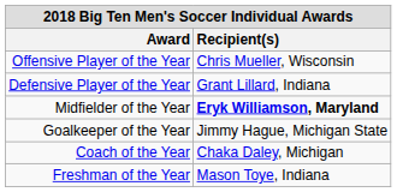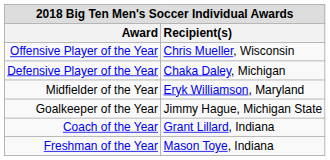Defensive Player of the Year | Recipient(s): Grant Lillard, Indiana -> Chaka Daley, Michigan
Midfielder of the Year | Recipient(s): bold -> normal
Coach of the Year | Recipient(s): Chaka Daley, Michigan -> Grant Lillard, Indiana
